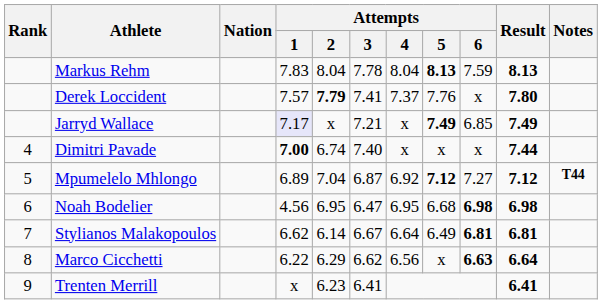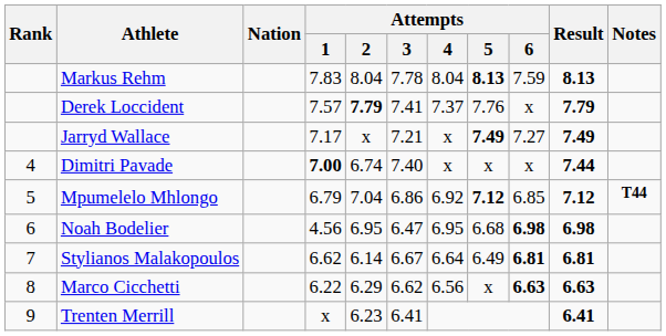Derek Loccident | Result: 7.80 -> 7.79
Jarryd Wallace | Attempts / 1: lavender background -> no background
Jarryd Wallace | Attempts / 6: 6.85 -> 7.27
Mpumelelo Mhlongo | Attempts / 1: 6.89 -> 6.79
Mpumelelo Mhlongo | Attempts / 3: 6.87 -> 6.86
Mpumelelo Mhlongo | Attempts / 6: 7.27 -> 6.85
Marco Cicchetti | Result: 6.64 -> 6.63
